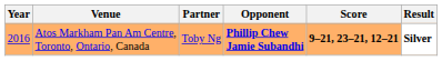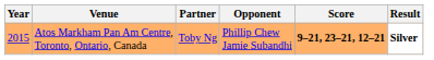Atos Markham Pan Am Centre, Toronto, Ontario, Canada | Year: 2016 -> 2015
Atos Markham Pan Am Centre, Toronto, Ontario, Canada | Opponent: bold -> normal
